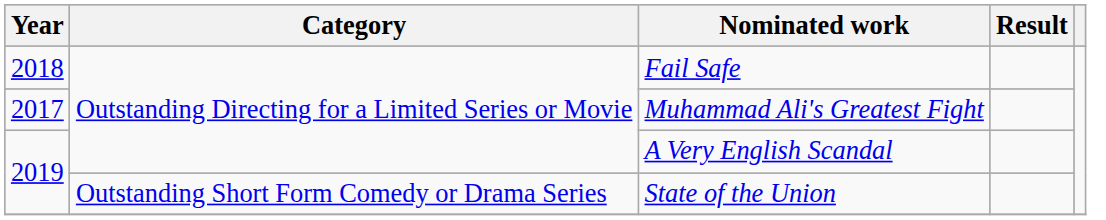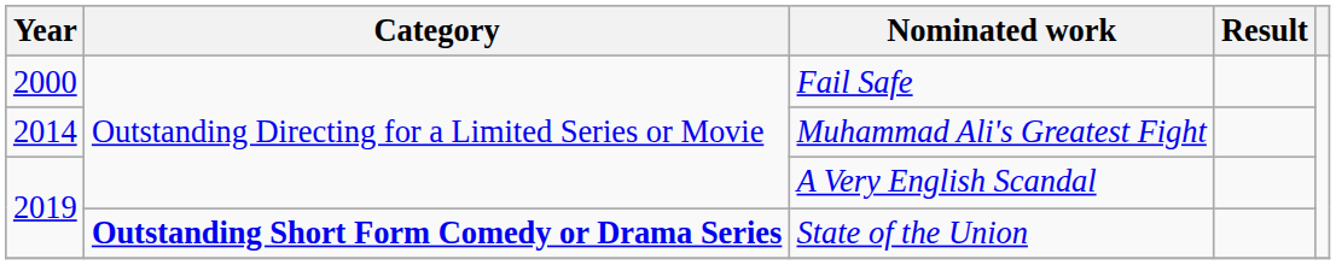Fail Safe | Year: 2018 -> 2000
Muhammad Ali's Greatest Fight | Year: 2017 -> 2014
State of the Union | Category: normal -> bold
